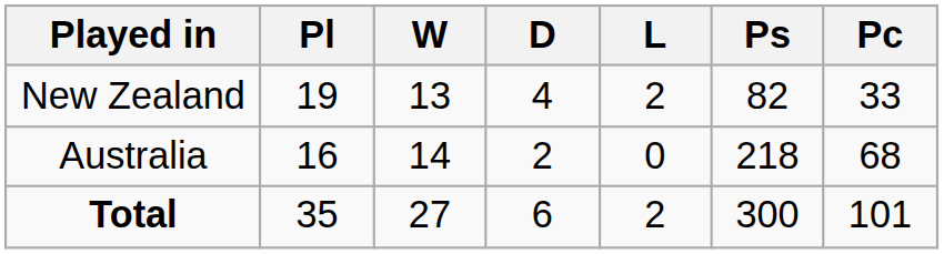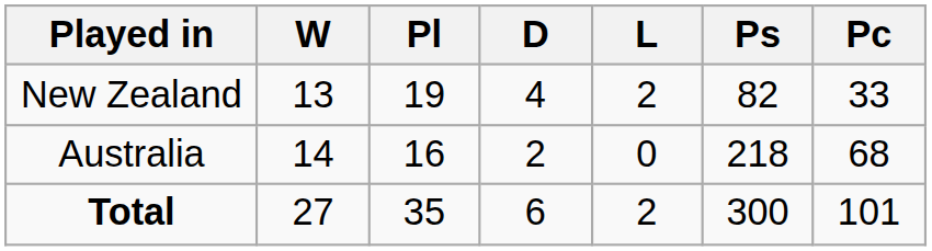columns swapped: Pl <-> W
